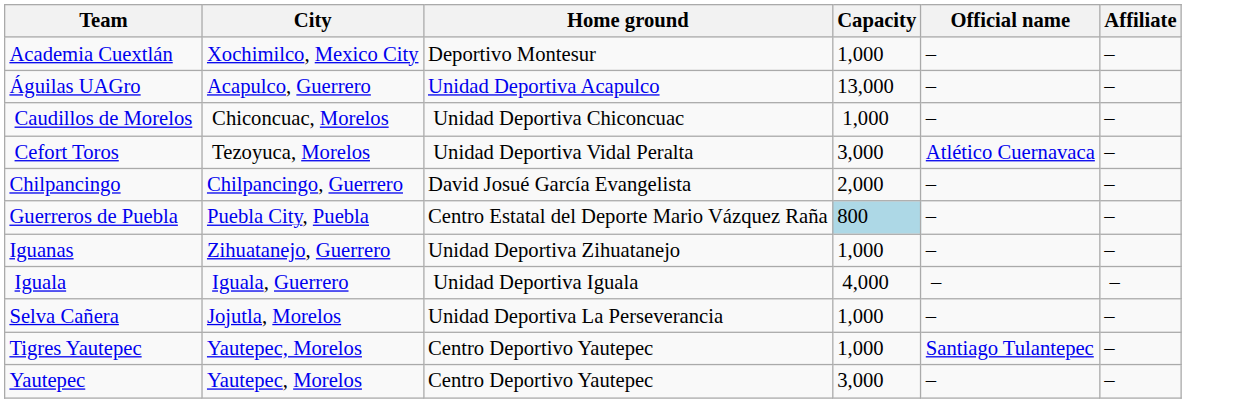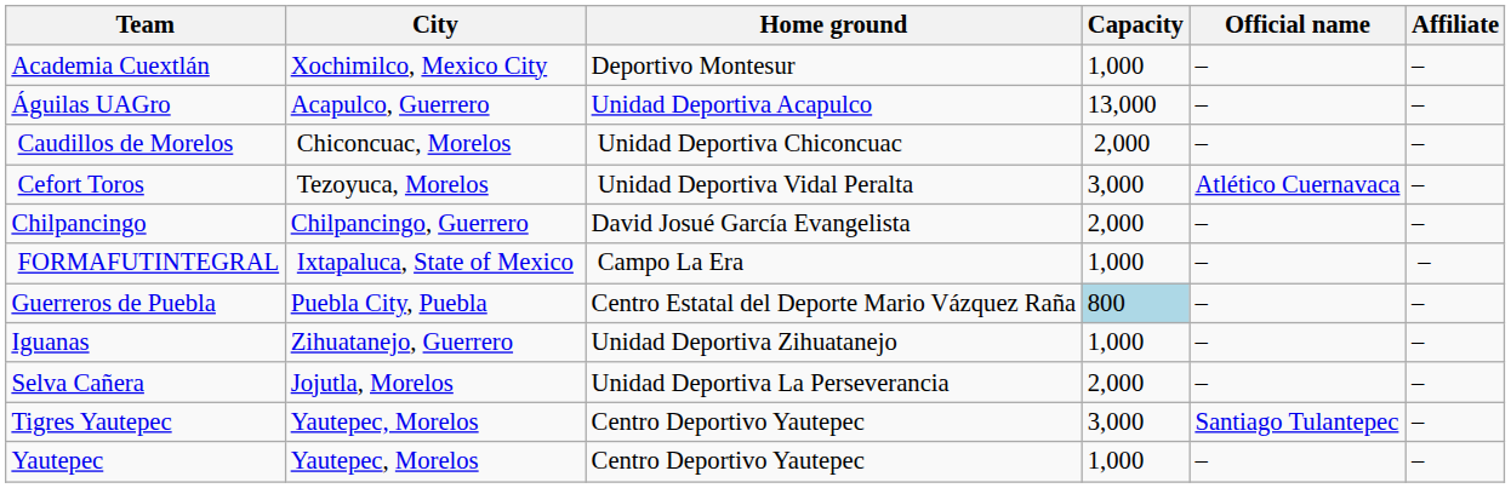Caudillos de Morelos | Capacity: 1,000 -> 2,000
+ row: FORMAFUTINTEGRAL | Ixtapaluca, State of Mexico | Campo La Era | 1,000 | – | –
- row: Iguala | Iguala, Guerrero | Unidad Deportiva Iguala | 4,000 | – | –
Selva Cañera | Capacity: 1,000 -> 2,000
Tigres Yautepec | Capacity: 1,000 -> 3,000
Yautepec | Capacity: 3,000 -> 1,000
